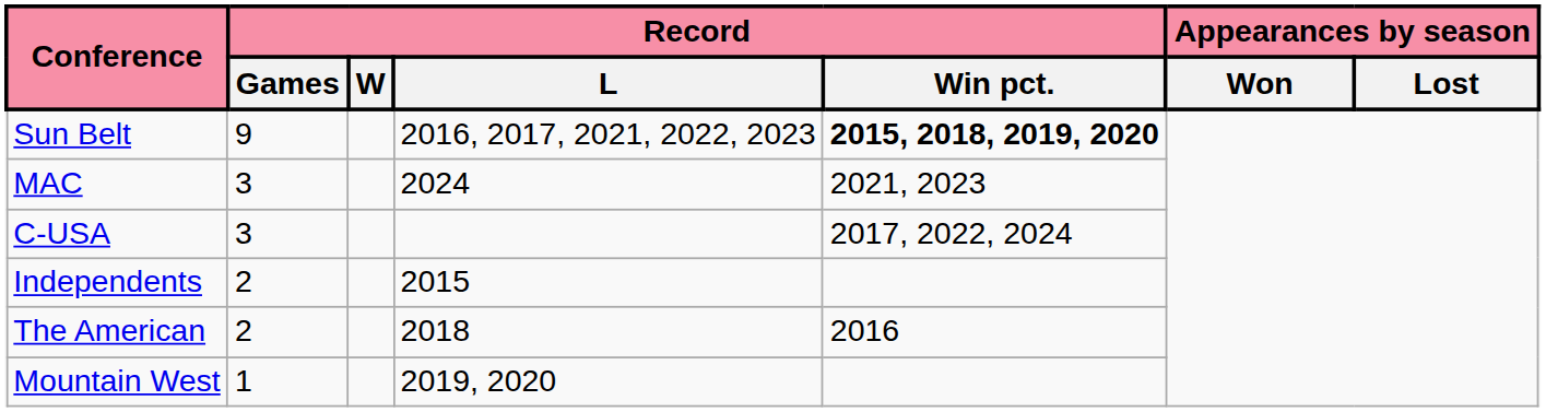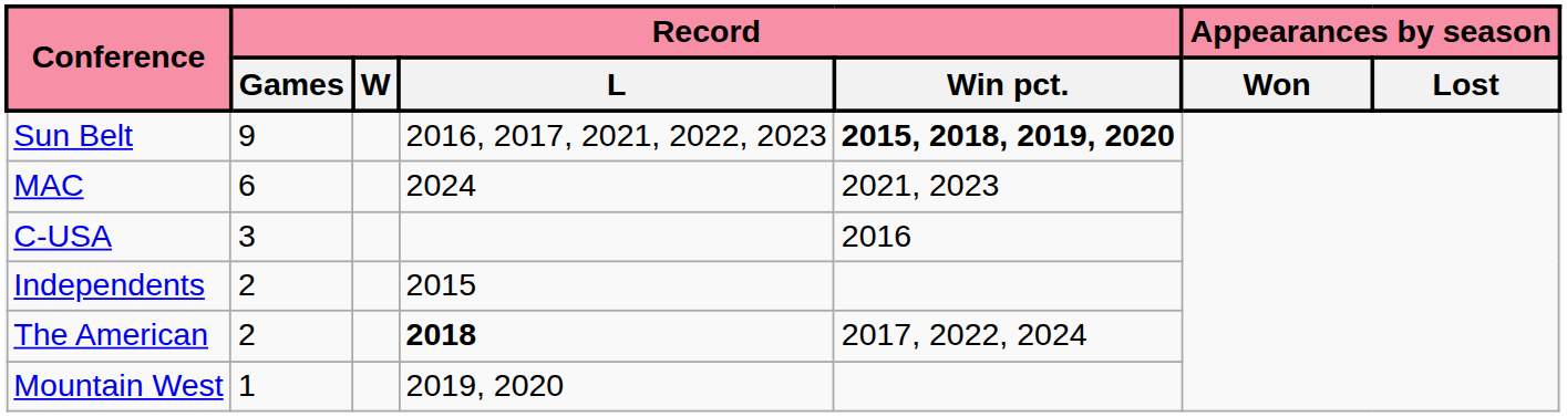MAC | Record / Games: 3 -> 6
C-USA | Record / Win pct.: 2017, 2022, 2024 -> 2016
The American | Record / L: normal -> bold
The American | Record / Win pct.: 2016 -> 2017, 2022, 2024
